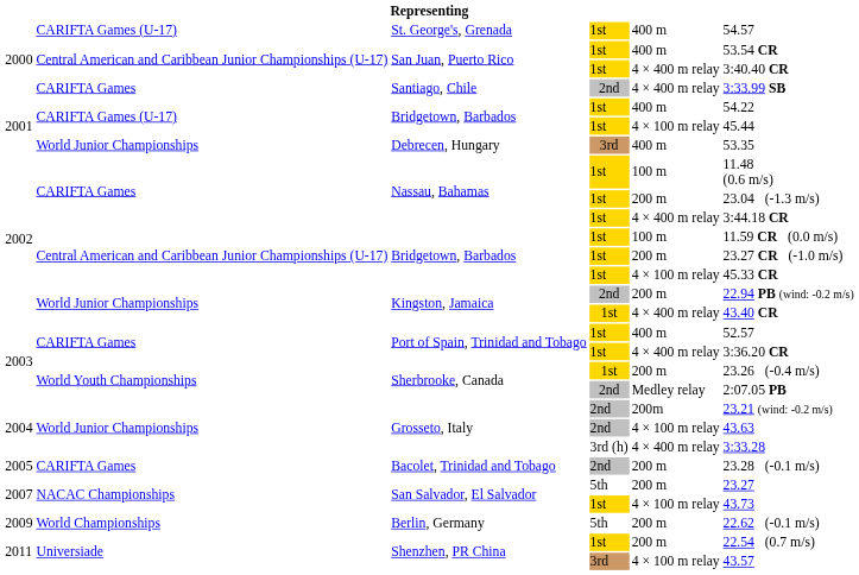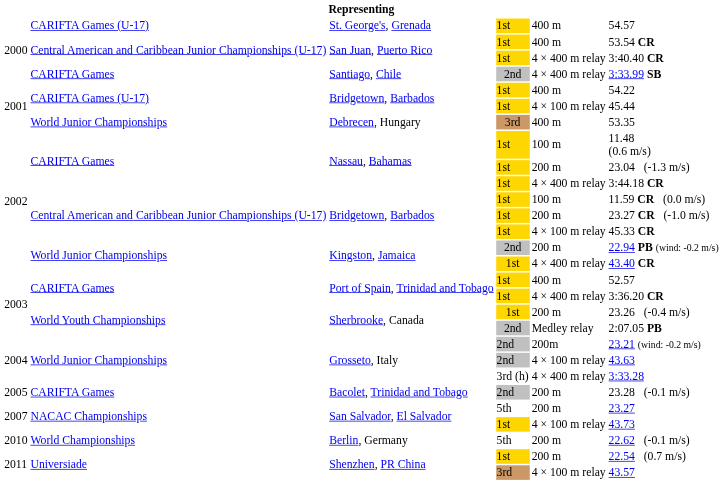Berlin, Germany | column 1: 2009 -> 2010
